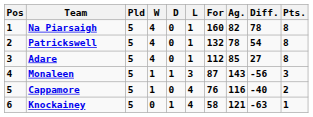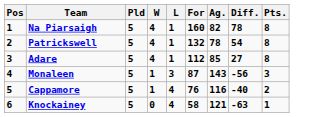- column: D | 0 | 0 | 0 | 1 | 0 | 1
